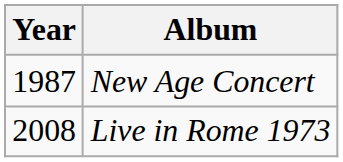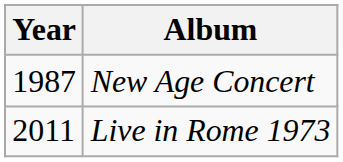Live in Rome 1973 | Year: 2008 -> 2011
